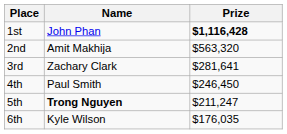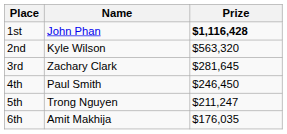2nd | Name: Amit Makhija -> Kyle Wilson
3rd | Prize: $281,641 -> $281,645
5th | Name: bold -> normal
6th | Name: Kyle Wilson -> Amit Makhija
